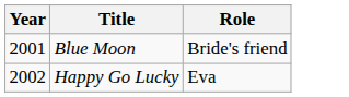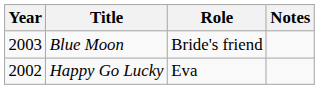+ column: Notes
Blue Moon | Year: 2001 -> 2003
